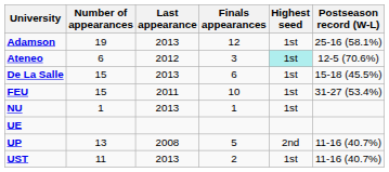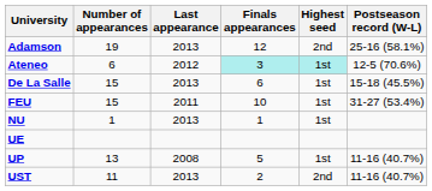Adamson | Highest seed: 1st -> 2nd
Ateneo | Finals appearances: no background -> paleturquoise background
UP | Highest seed: 2nd -> 1st
UST | Highest seed: 1st -> 2nd
